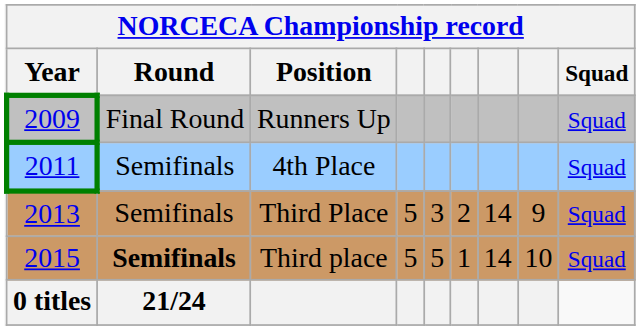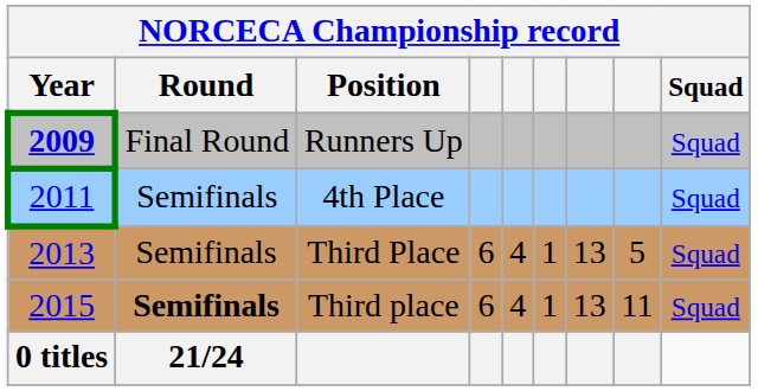Runners Up | Year: normal -> bold
Third Place | column 4: 5 -> 6
Third Place | column 5: 3 -> 4
Third Place | column 6: 2 -> 1
Third Place | column 7: 14 -> 13
Third Place | column 8: 9 -> 5
Third place | column 4: 5 -> 6
Third place | column 5: 5 -> 4
Third place | column 7: 14 -> 13
Third place | column 8: 10 -> 11
